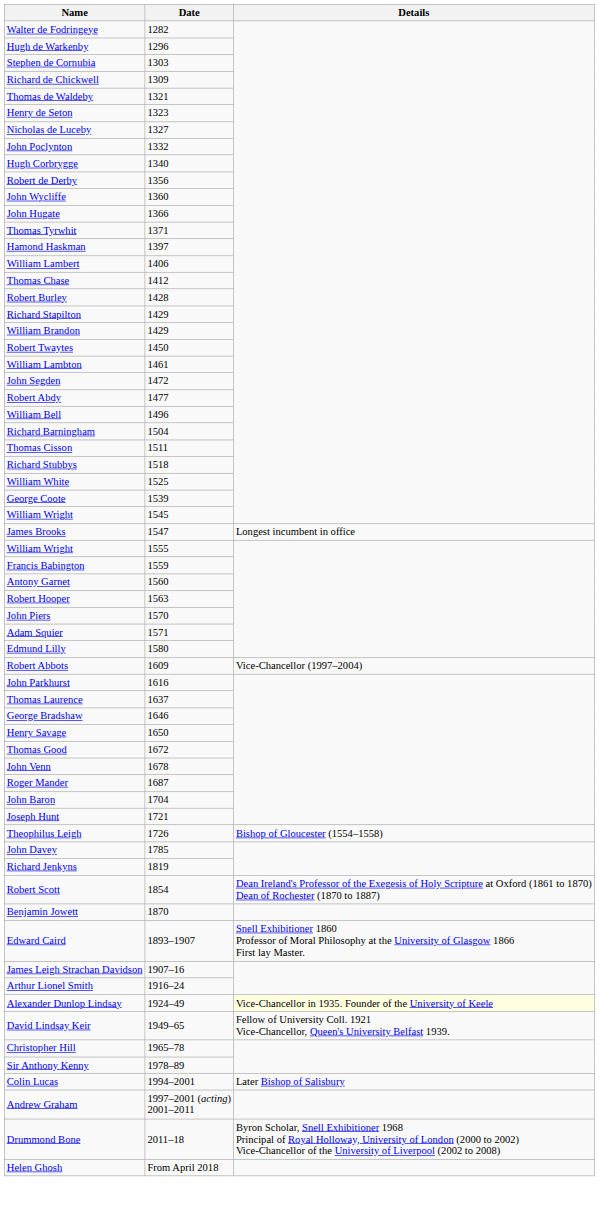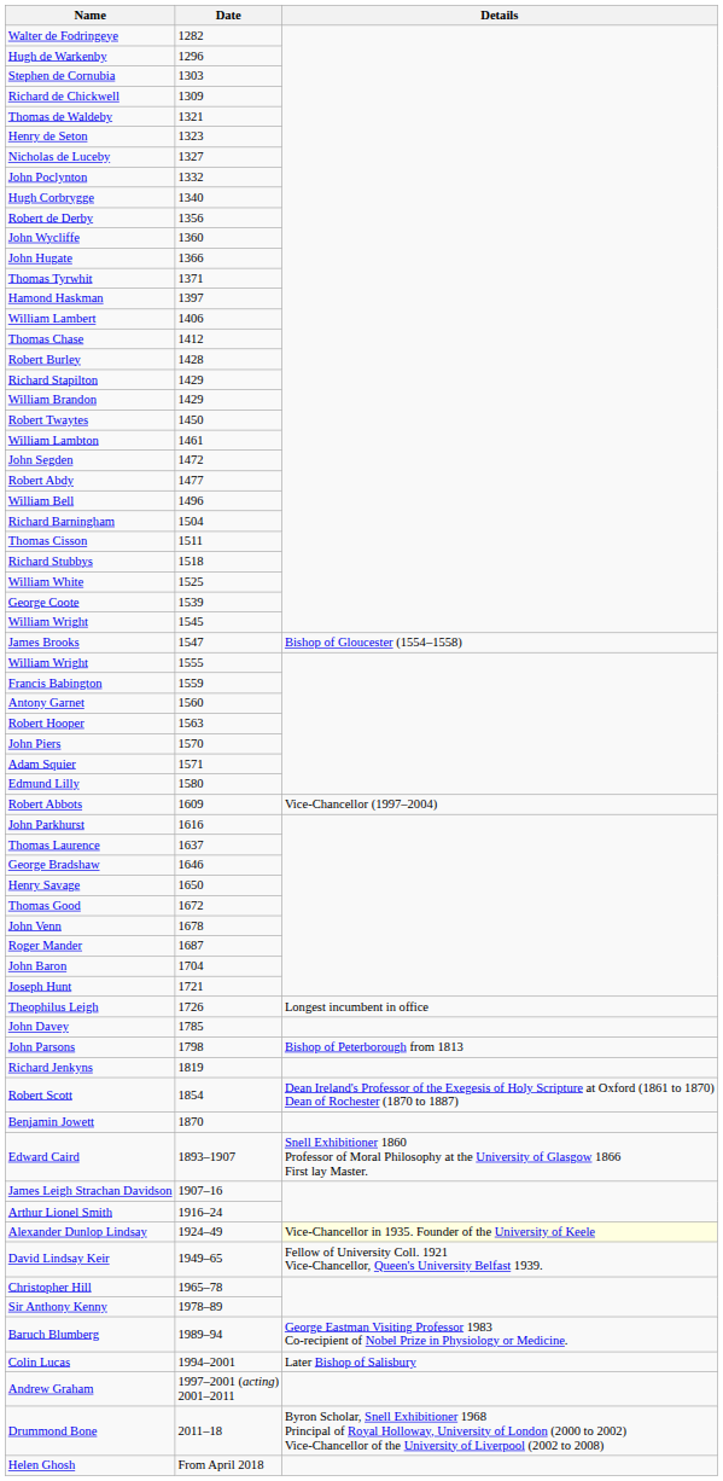James Brooks | Details: Longest incumbent in office -> Bishop of Gloucester (1554–1558)
Theophilus Leigh | Details: Bishop of Gloucester (1554–1558) -> Longest incumbent in office
+ row: John Parsons | 1798 | Bishop of Peterborough from 1813
+ row: Baruch Blumberg | 1989–94 | George Eastman Visiting Professor 1983 Co-recipient of Nobel Prize in Physiology or Medicine.
